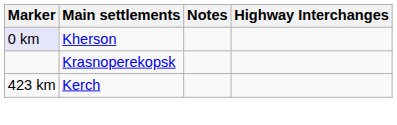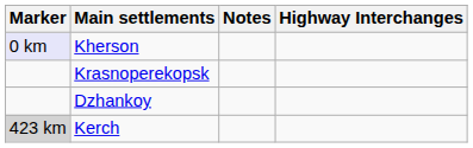+ row: Dzhankoy
Kerch | Marker: no background -> lightgrey background
